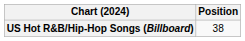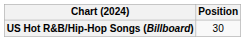US Hot R&B/Hip-Hop Songs (Billboard) | Position: 38 -> 30
